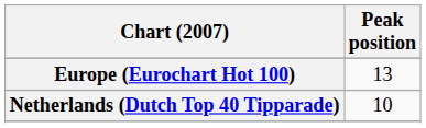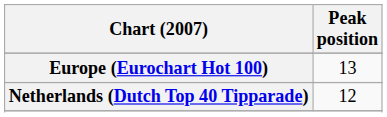Netherlands (Dutch Top 40 Tipparade) | Peak position: 10 -> 12
